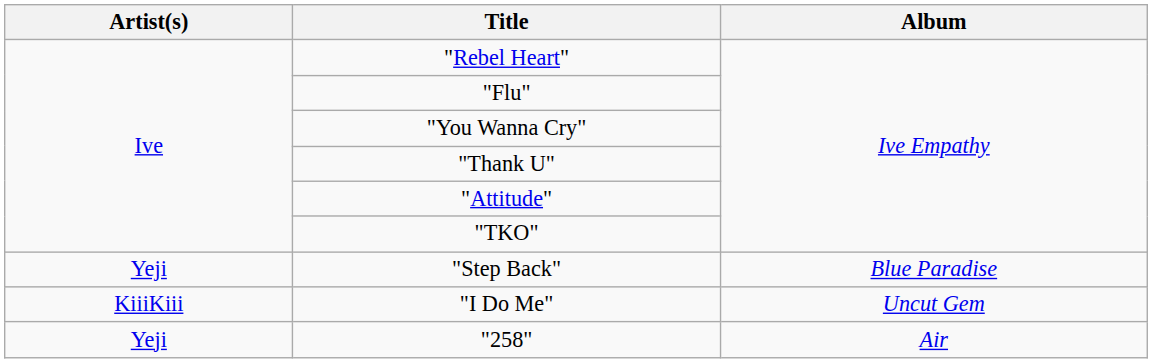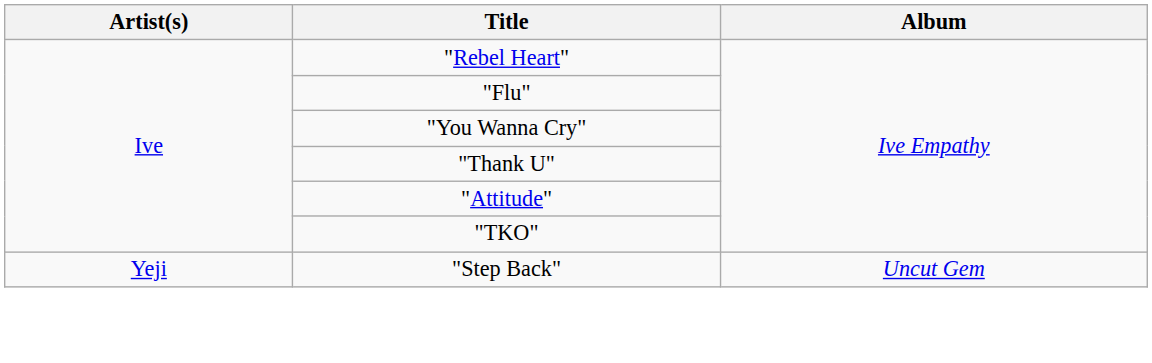"Step Back" | Album: Blue Paradise -> Uncut Gem
- row: KiiiKiii | "I Do Me" | Uncut Gem
- row: Yeji | "258" | Air
